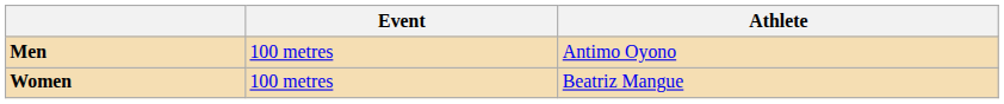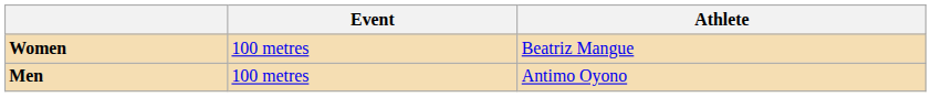rows swapped: Men <-> Women
